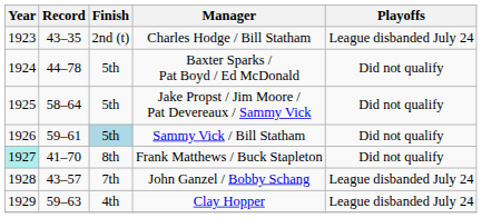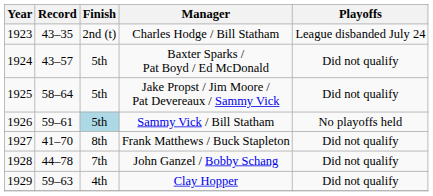Baxter Sparks / Pat Boyd / Ed McDonald | Record: 44–78 -> 43–57
Sammy Vick / Bill Statham | Playoffs: Did not qualify -> No playoffs held
Frank Matthews / Buck Stapleton | Year: paleturquoise background -> no background
John Ganzel / Bobby Schang | Record: 43–57 -> 44–78
John Ganzel / Bobby Schang | Playoffs: League disbanded July 24 -> Did not qualify
Clay Hopper | Playoffs: League disbanded July 24 -> Did not qualify
